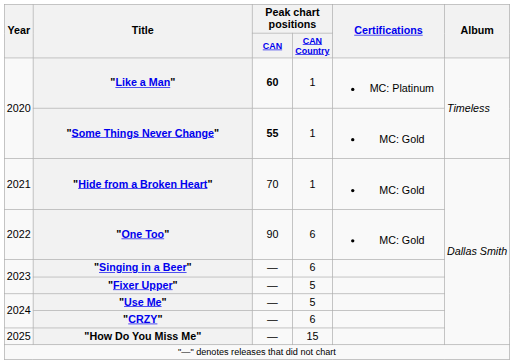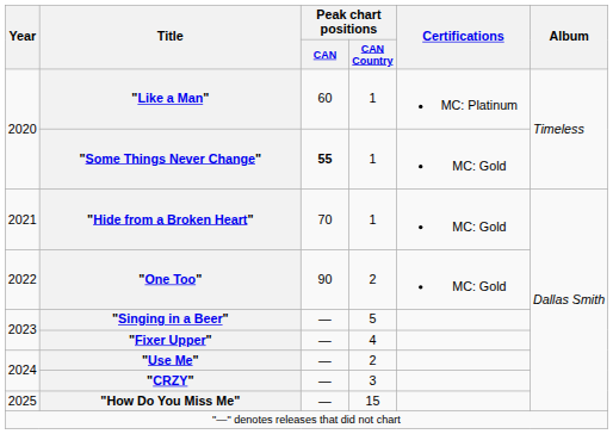"Like a Man" | Peak chart positions / CAN: bold -> normal
"One Too" | Peak chart positions / CAN Country: 6 -> 2
"Singing in a Beer" | Peak chart positions / CAN Country: 6 -> 5
"Fixer Upper" | Peak chart positions / CAN Country: 5 -> 4
"Use Me" | Peak chart positions / CAN Country: 5 -> 2
"CRZY" | Peak chart positions / CAN Country: 6 -> 3
